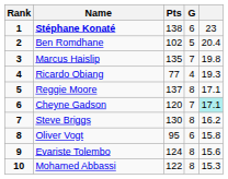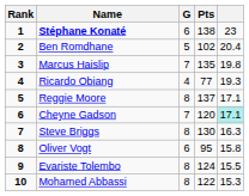columns swapped: G <-> Pts
Steve Briggs | column 5: 16.2 -> 16.3
Evariste Tolembo | column 5: 15.6 -> 15.5
